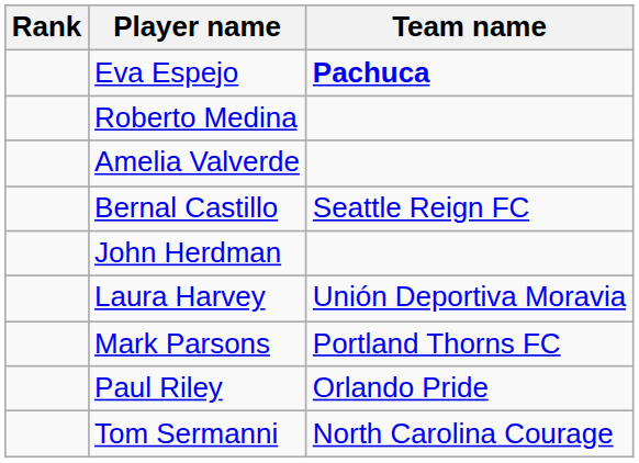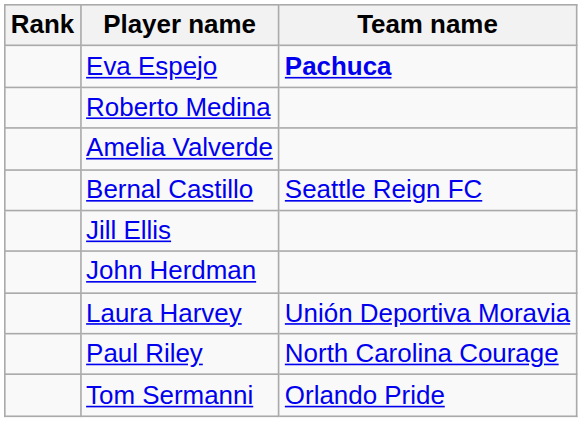+ row: Jill Ellis
- row: Mark Parsons | Portland Thorns FC
Paul Riley | Team name: Orlando Pride -> North Carolina Courage
Tom Sermanni | Team name: North Carolina Courage -> Orlando Pride
